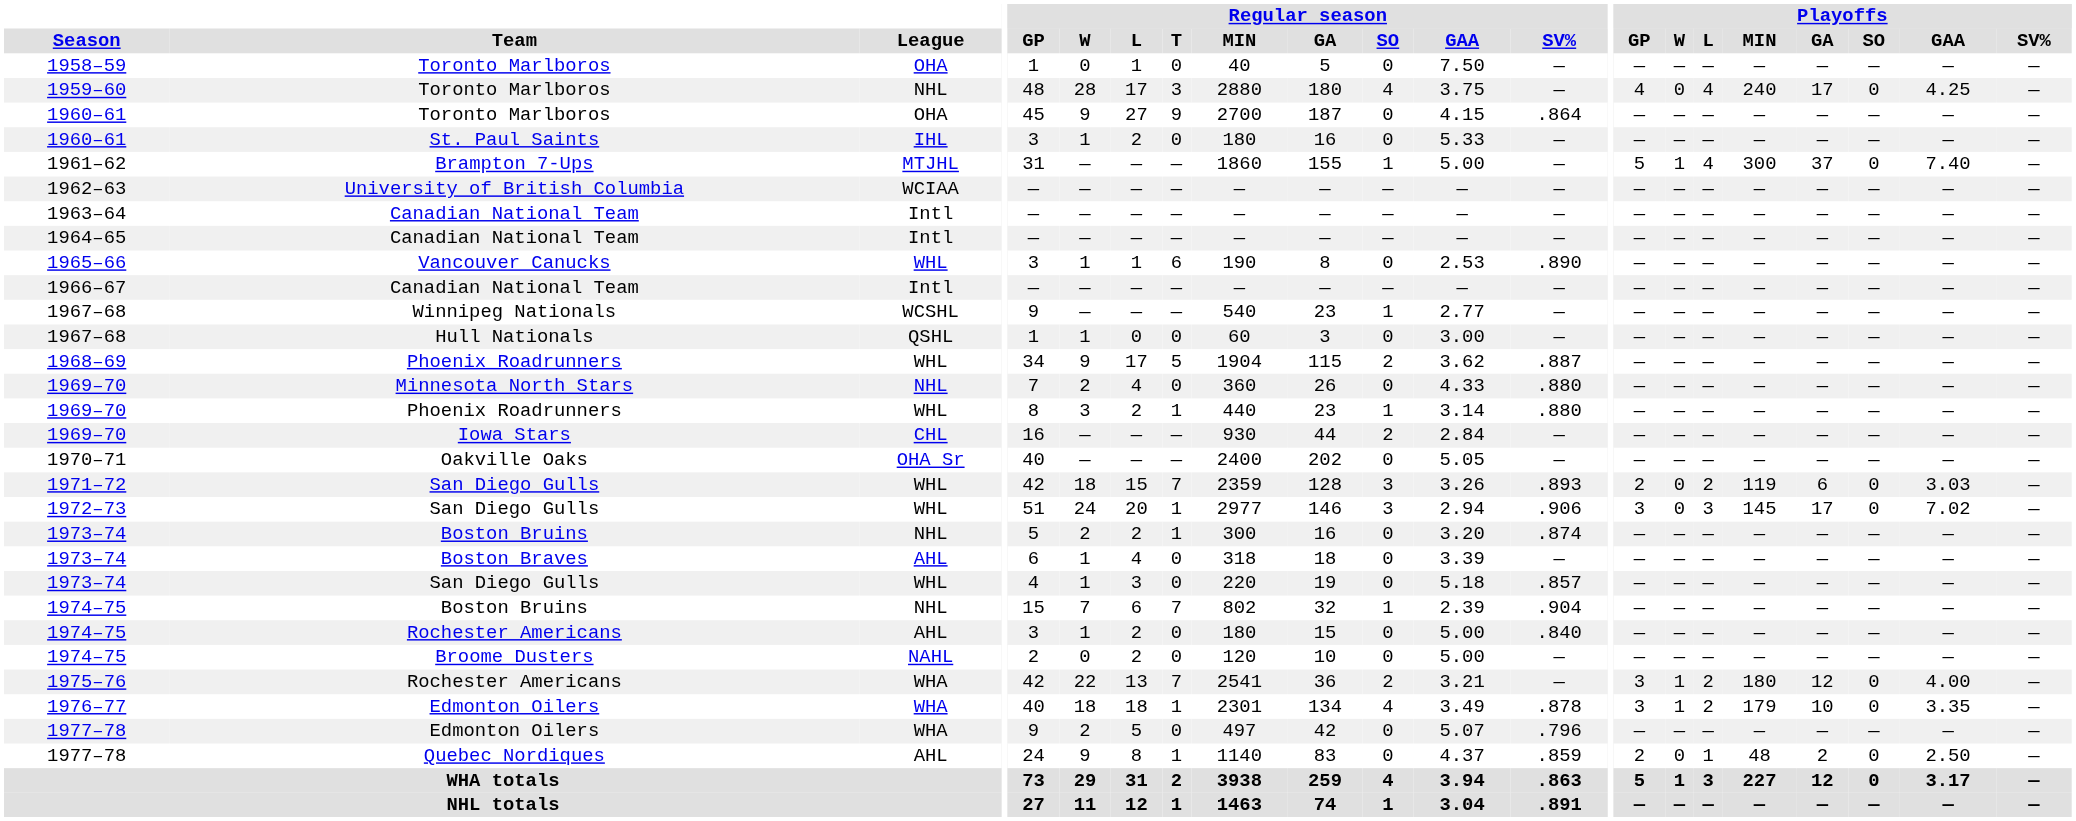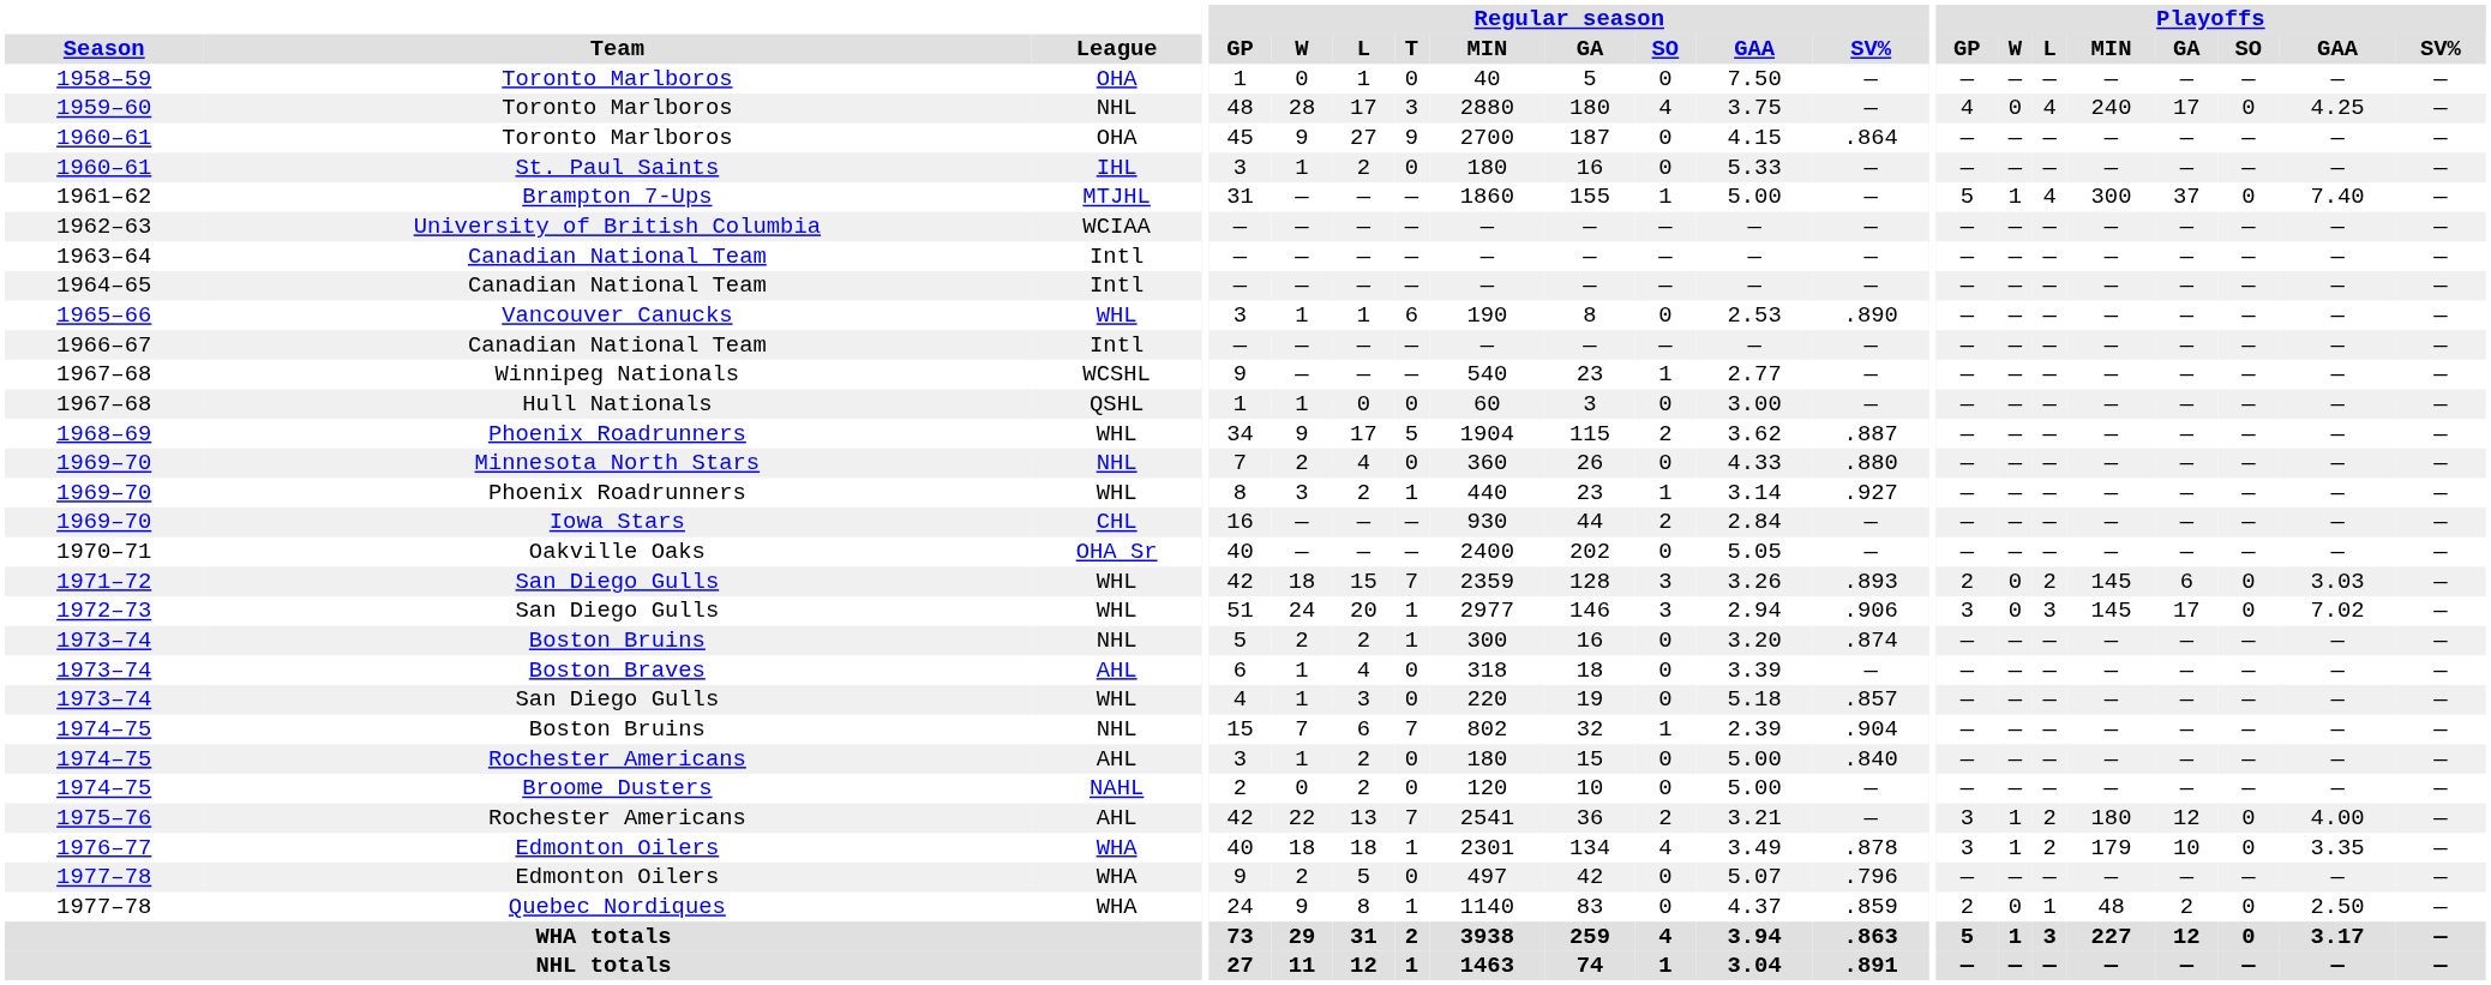1969–70 / Phoenix Roadrunners | Regular season / SV%: .880 -> .927
1971–72 | Playoffs / MIN: 119 -> 145
1975–76 | League: WHA -> AHL
1977–78 / Quebec Nordiques | League: AHL -> WHA
